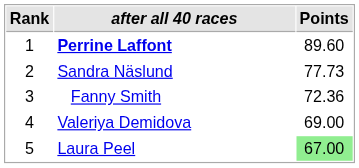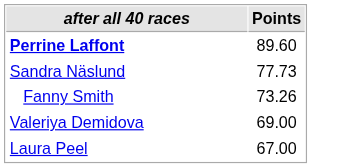- column: Rank | 1 | 2 | 3 | 4 | 5
Fanny Smith | Points: 72.36 -> 73.26
Laura Peel | Points: lightgreen background -> no background
